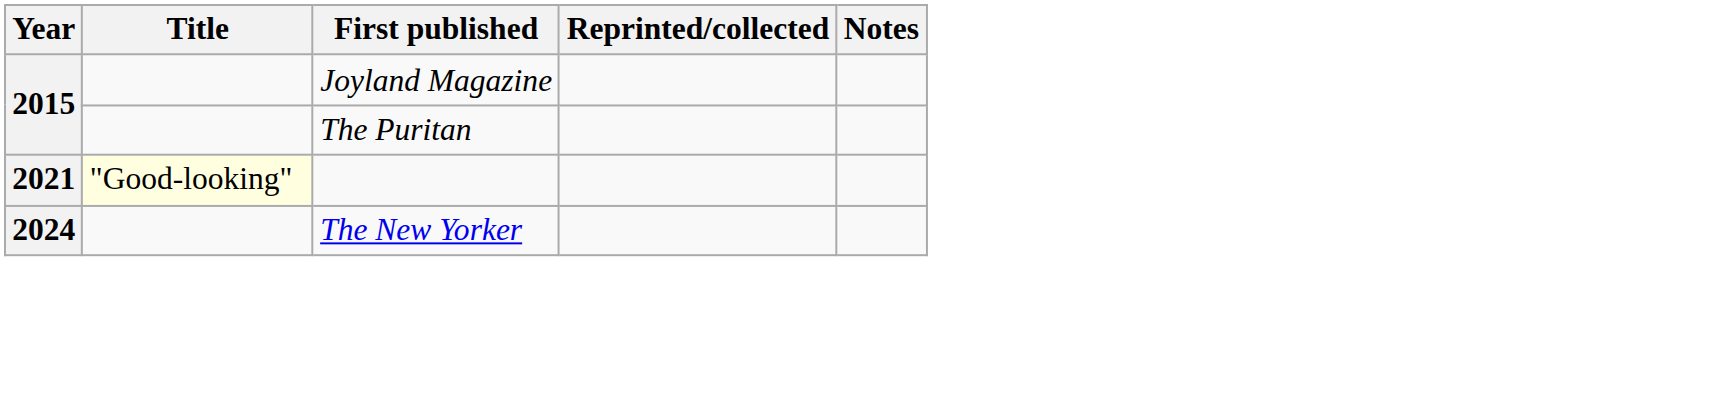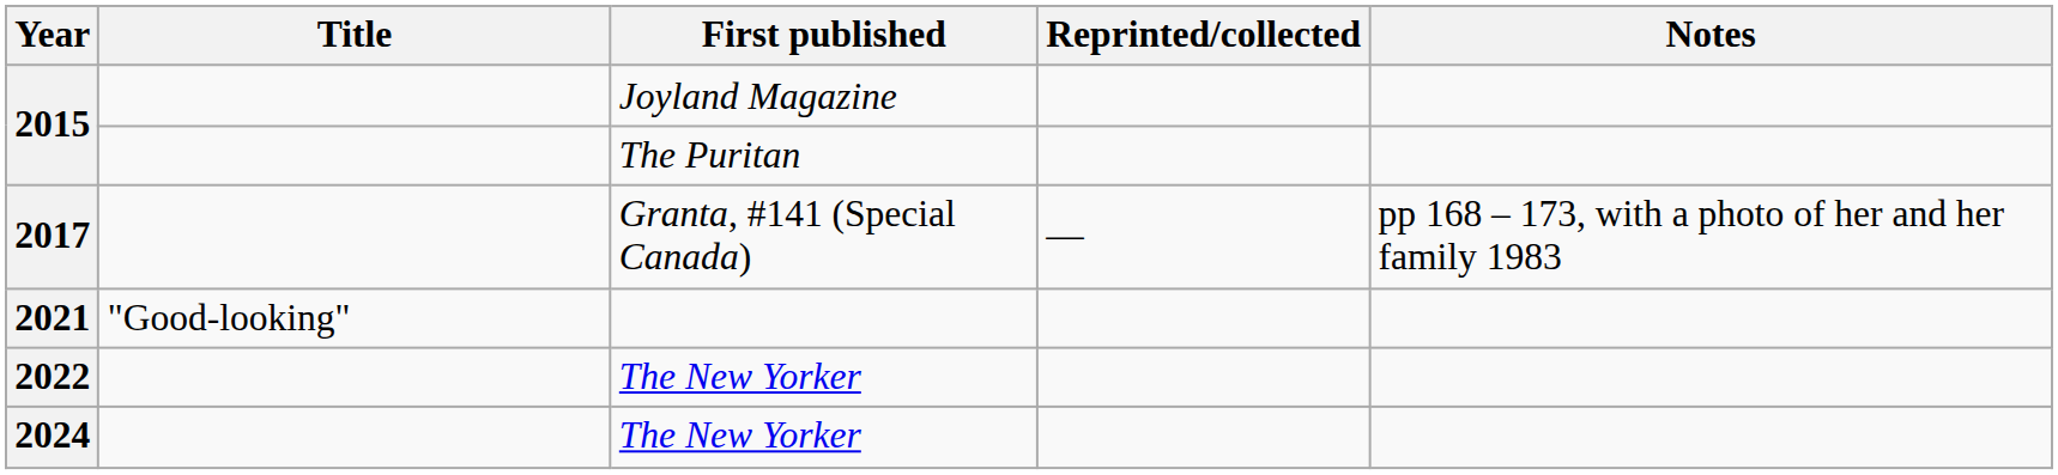+ row: 2017 | Granta, #141 (Special Canada) | — | pp 168 – 173, with a photo of her and her family 1983
2021 | Title: lightyellow background -> no background
+ row: 2022 | The New Yorker
